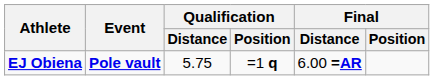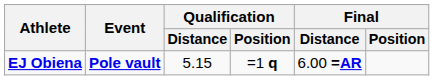EJ Obiena | Qualification / Distance: 5.75 -> 5.15
